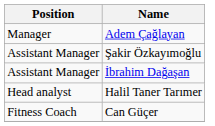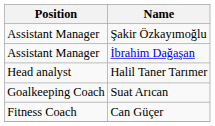- row: Manager | Adem Çağlayan
+ row: Goalkeeping Coach | Suat Arıcan
